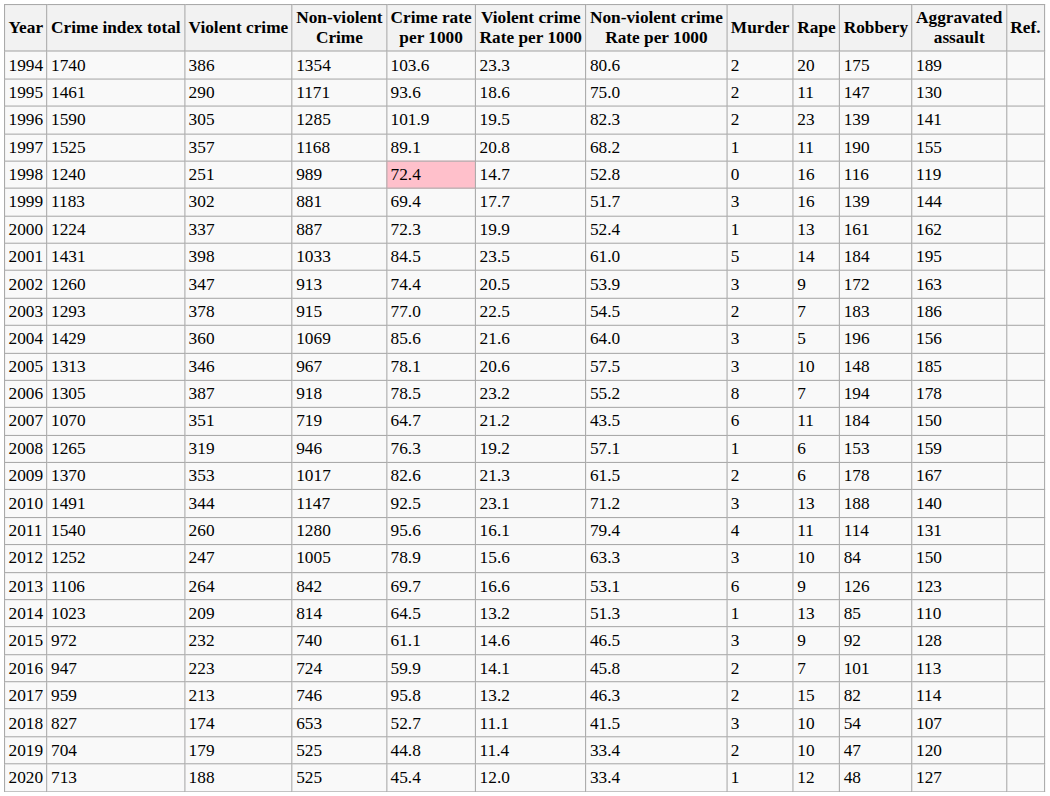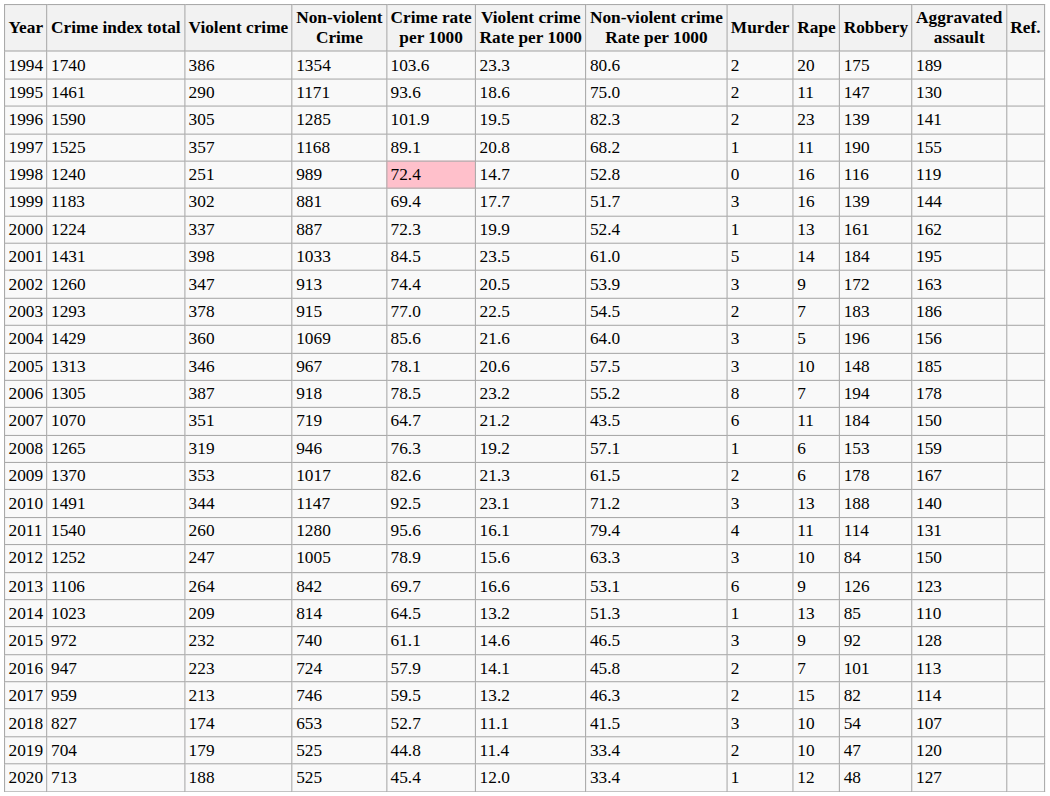2016 | Crime rate per 1000: 59.9 -> 57.9
2017 | Crime rate per 1000: 95.8 -> 59.5
